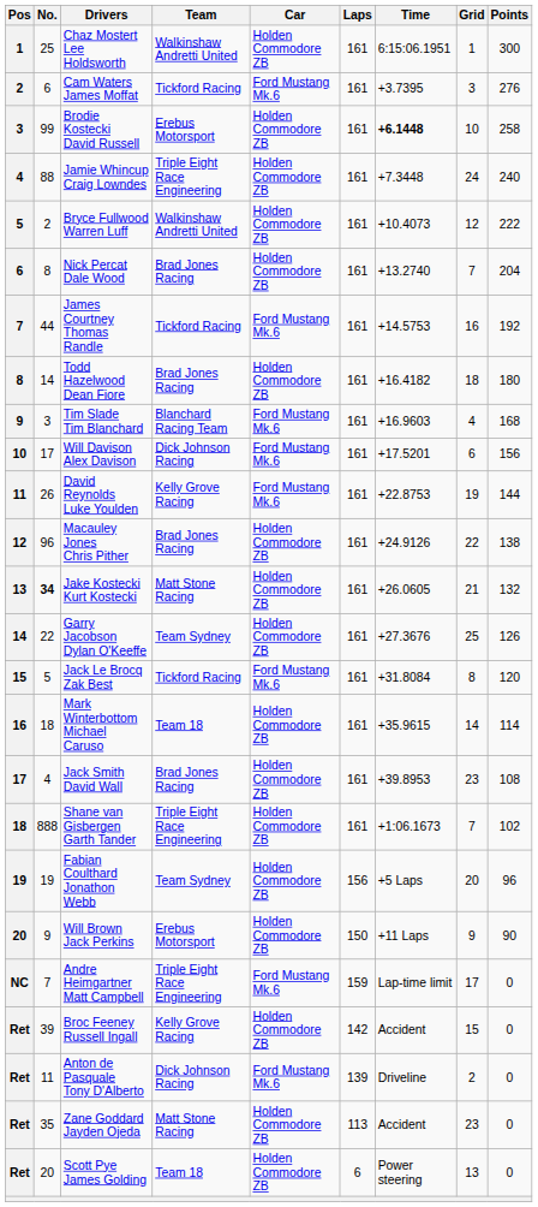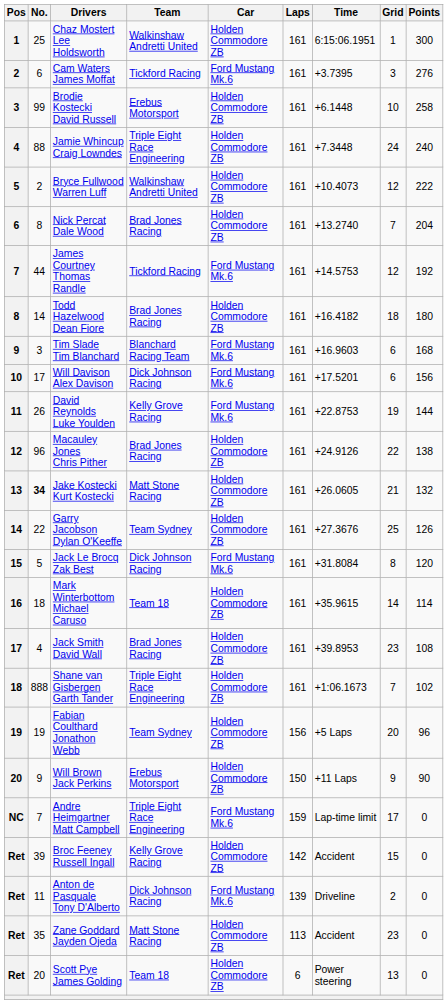Brodie Kostecki David Russell | Time: bold -> normal
James Courtney Thomas Randle | Grid: 16 -> 12
Tim Slade Tim Blanchard | Grid: 4 -> 6
Jack Le Brocq Zak Best | Team: Tickford Racing -> Dick Johnson Racing
